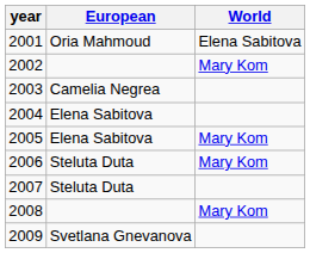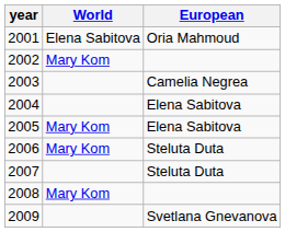columns swapped: World <-> European
